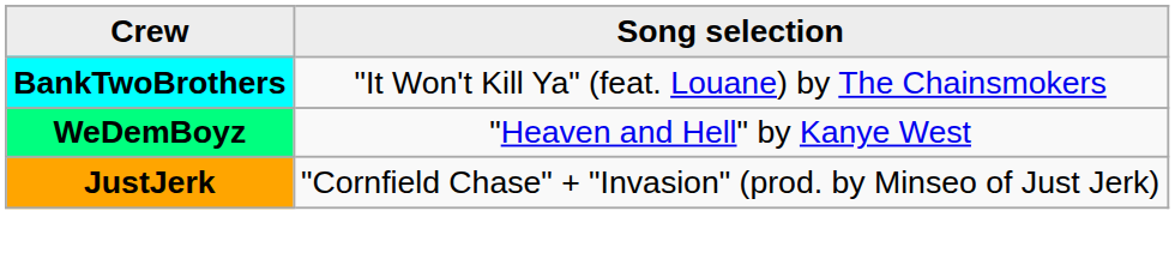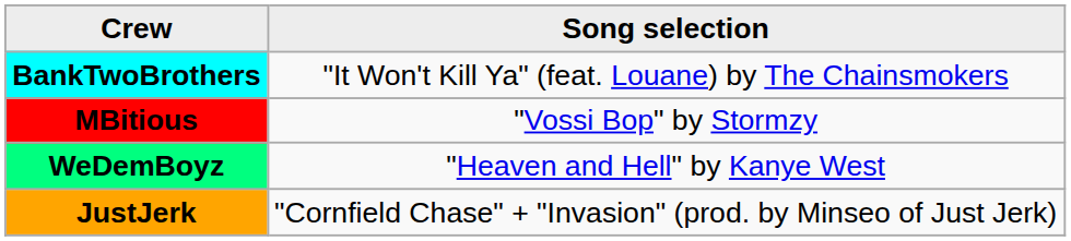+ row: MBitious | "Vossi Bop" by Stormzy
